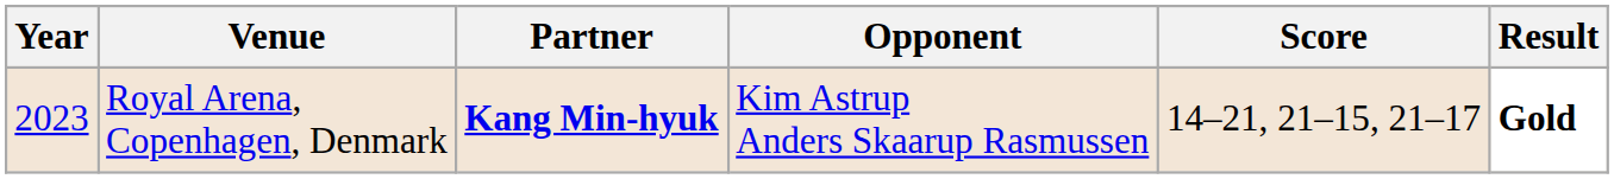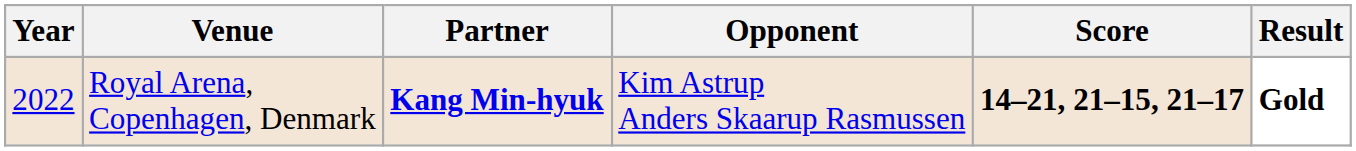Royal Arena, Copenhagen, Denmark | Year: 2023 -> 2022
Royal Arena, Copenhagen, Denmark | Score: normal -> bold
